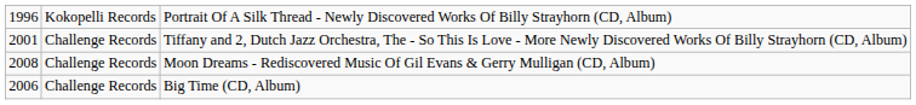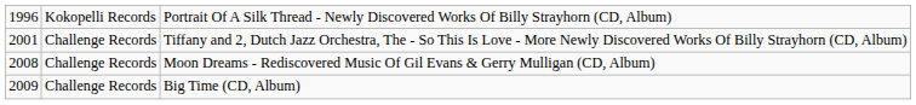Big Time (CD, Album) | column 1: 2006 -> 2009
